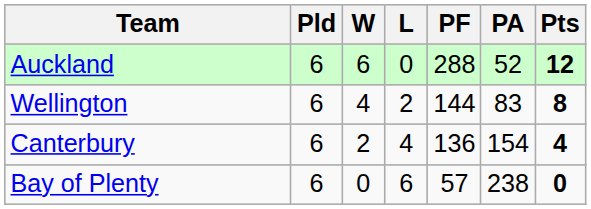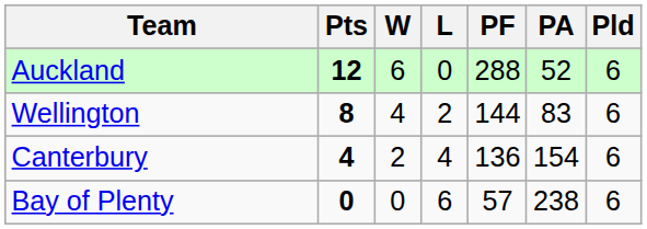columns swapped: Pld <-> Pts
